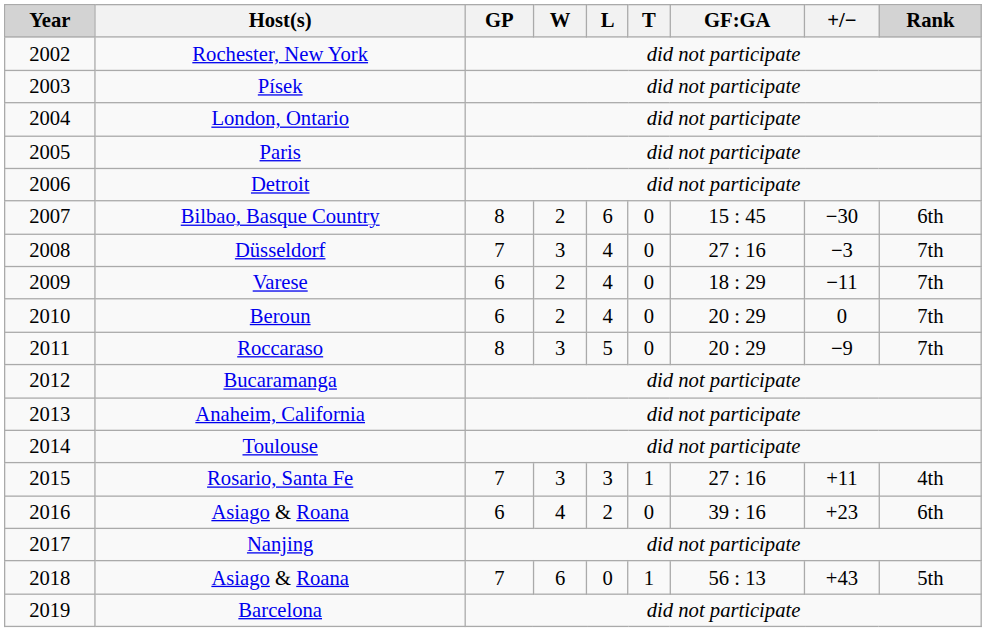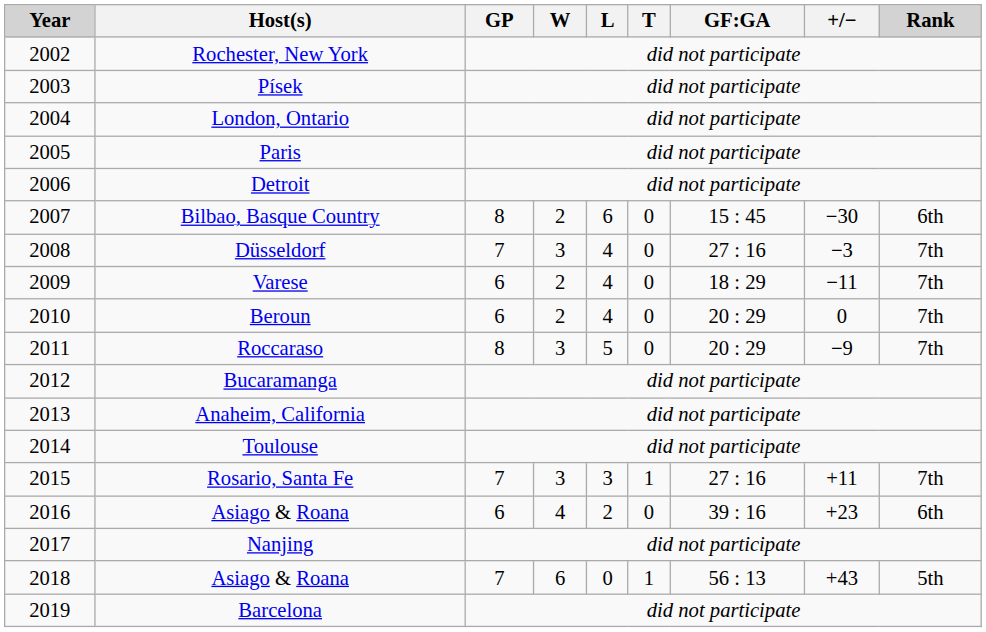Rosario, Santa Fe | Rank: 4th -> 7th
